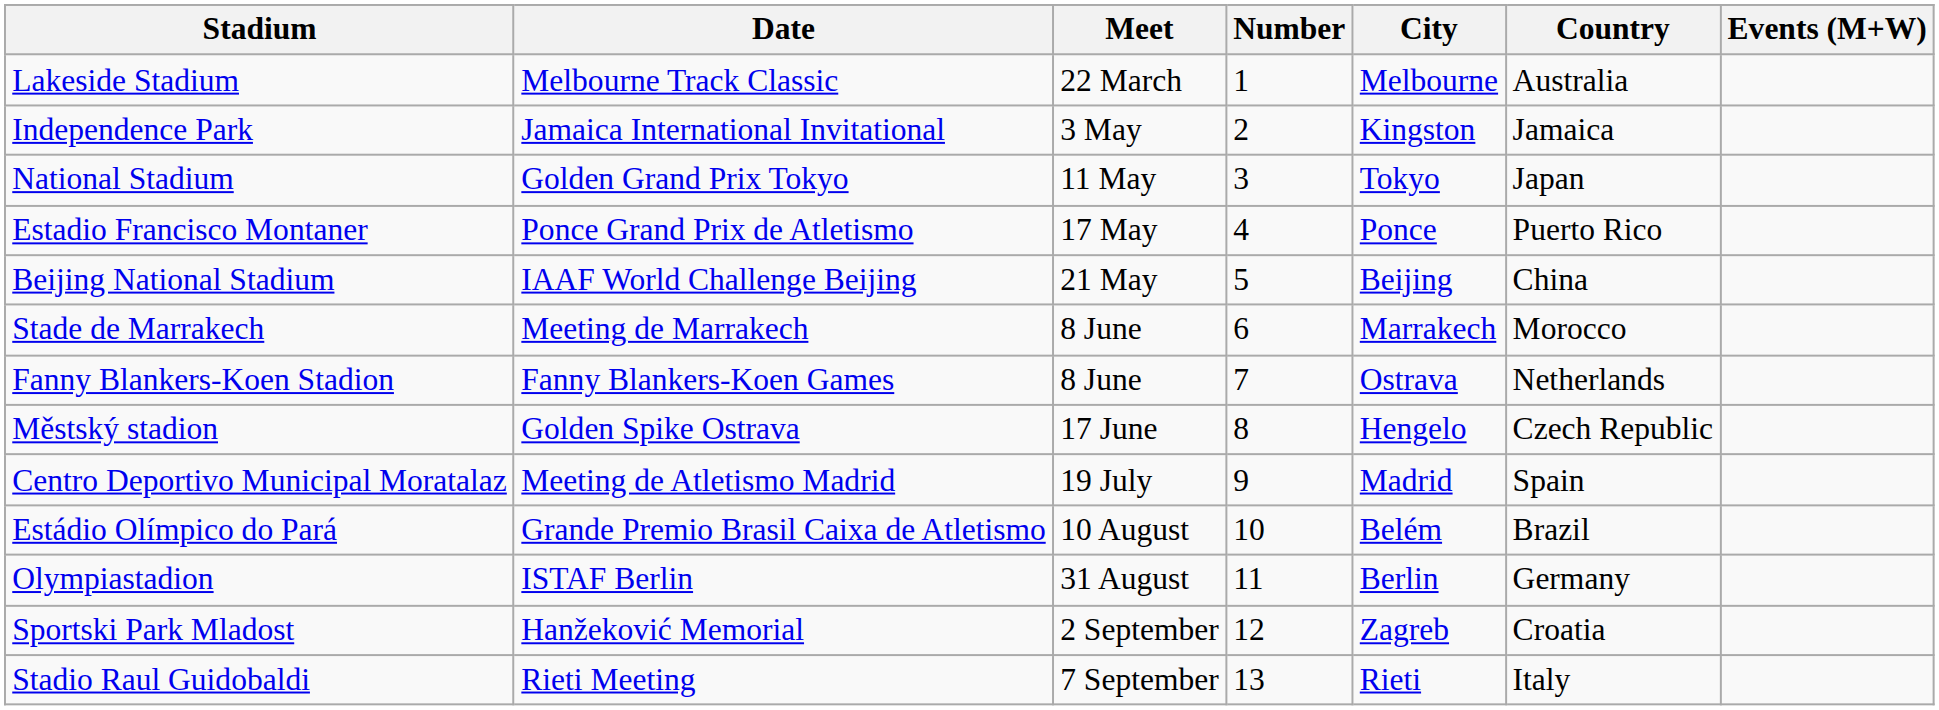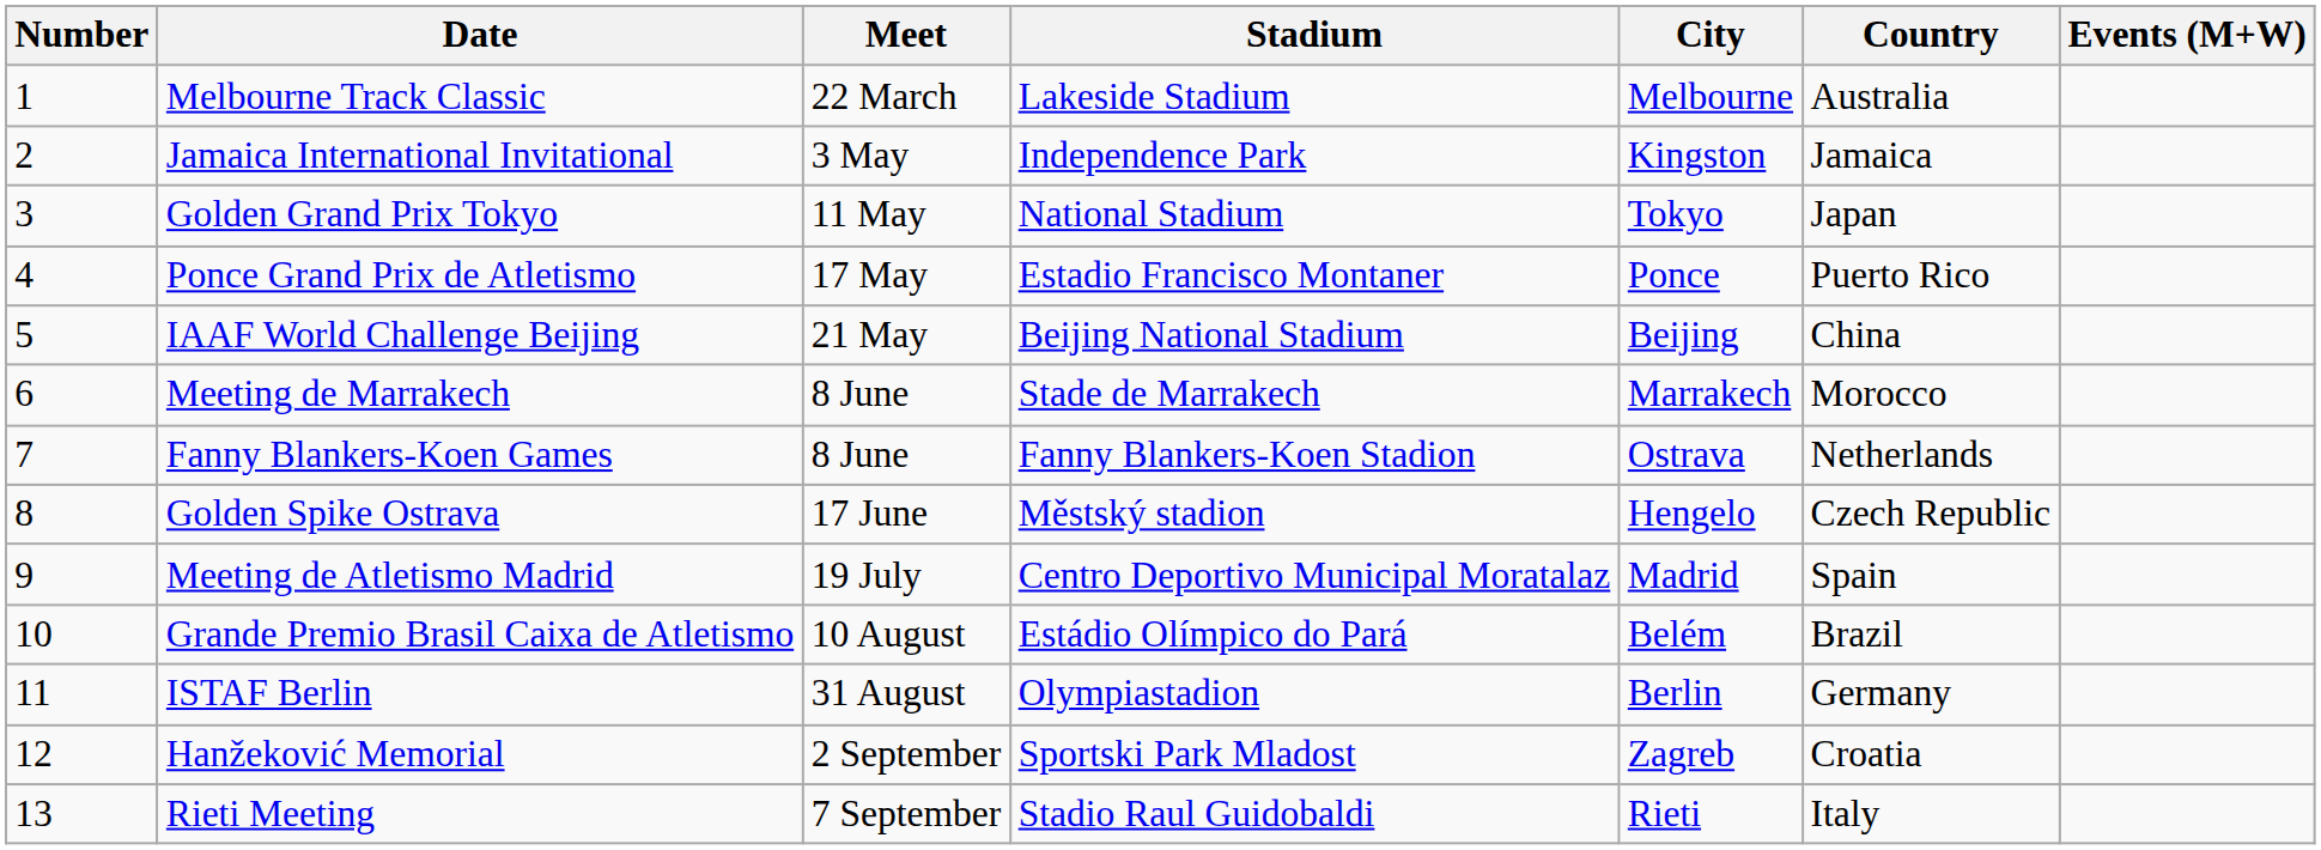columns swapped: Number <-> Stadium
